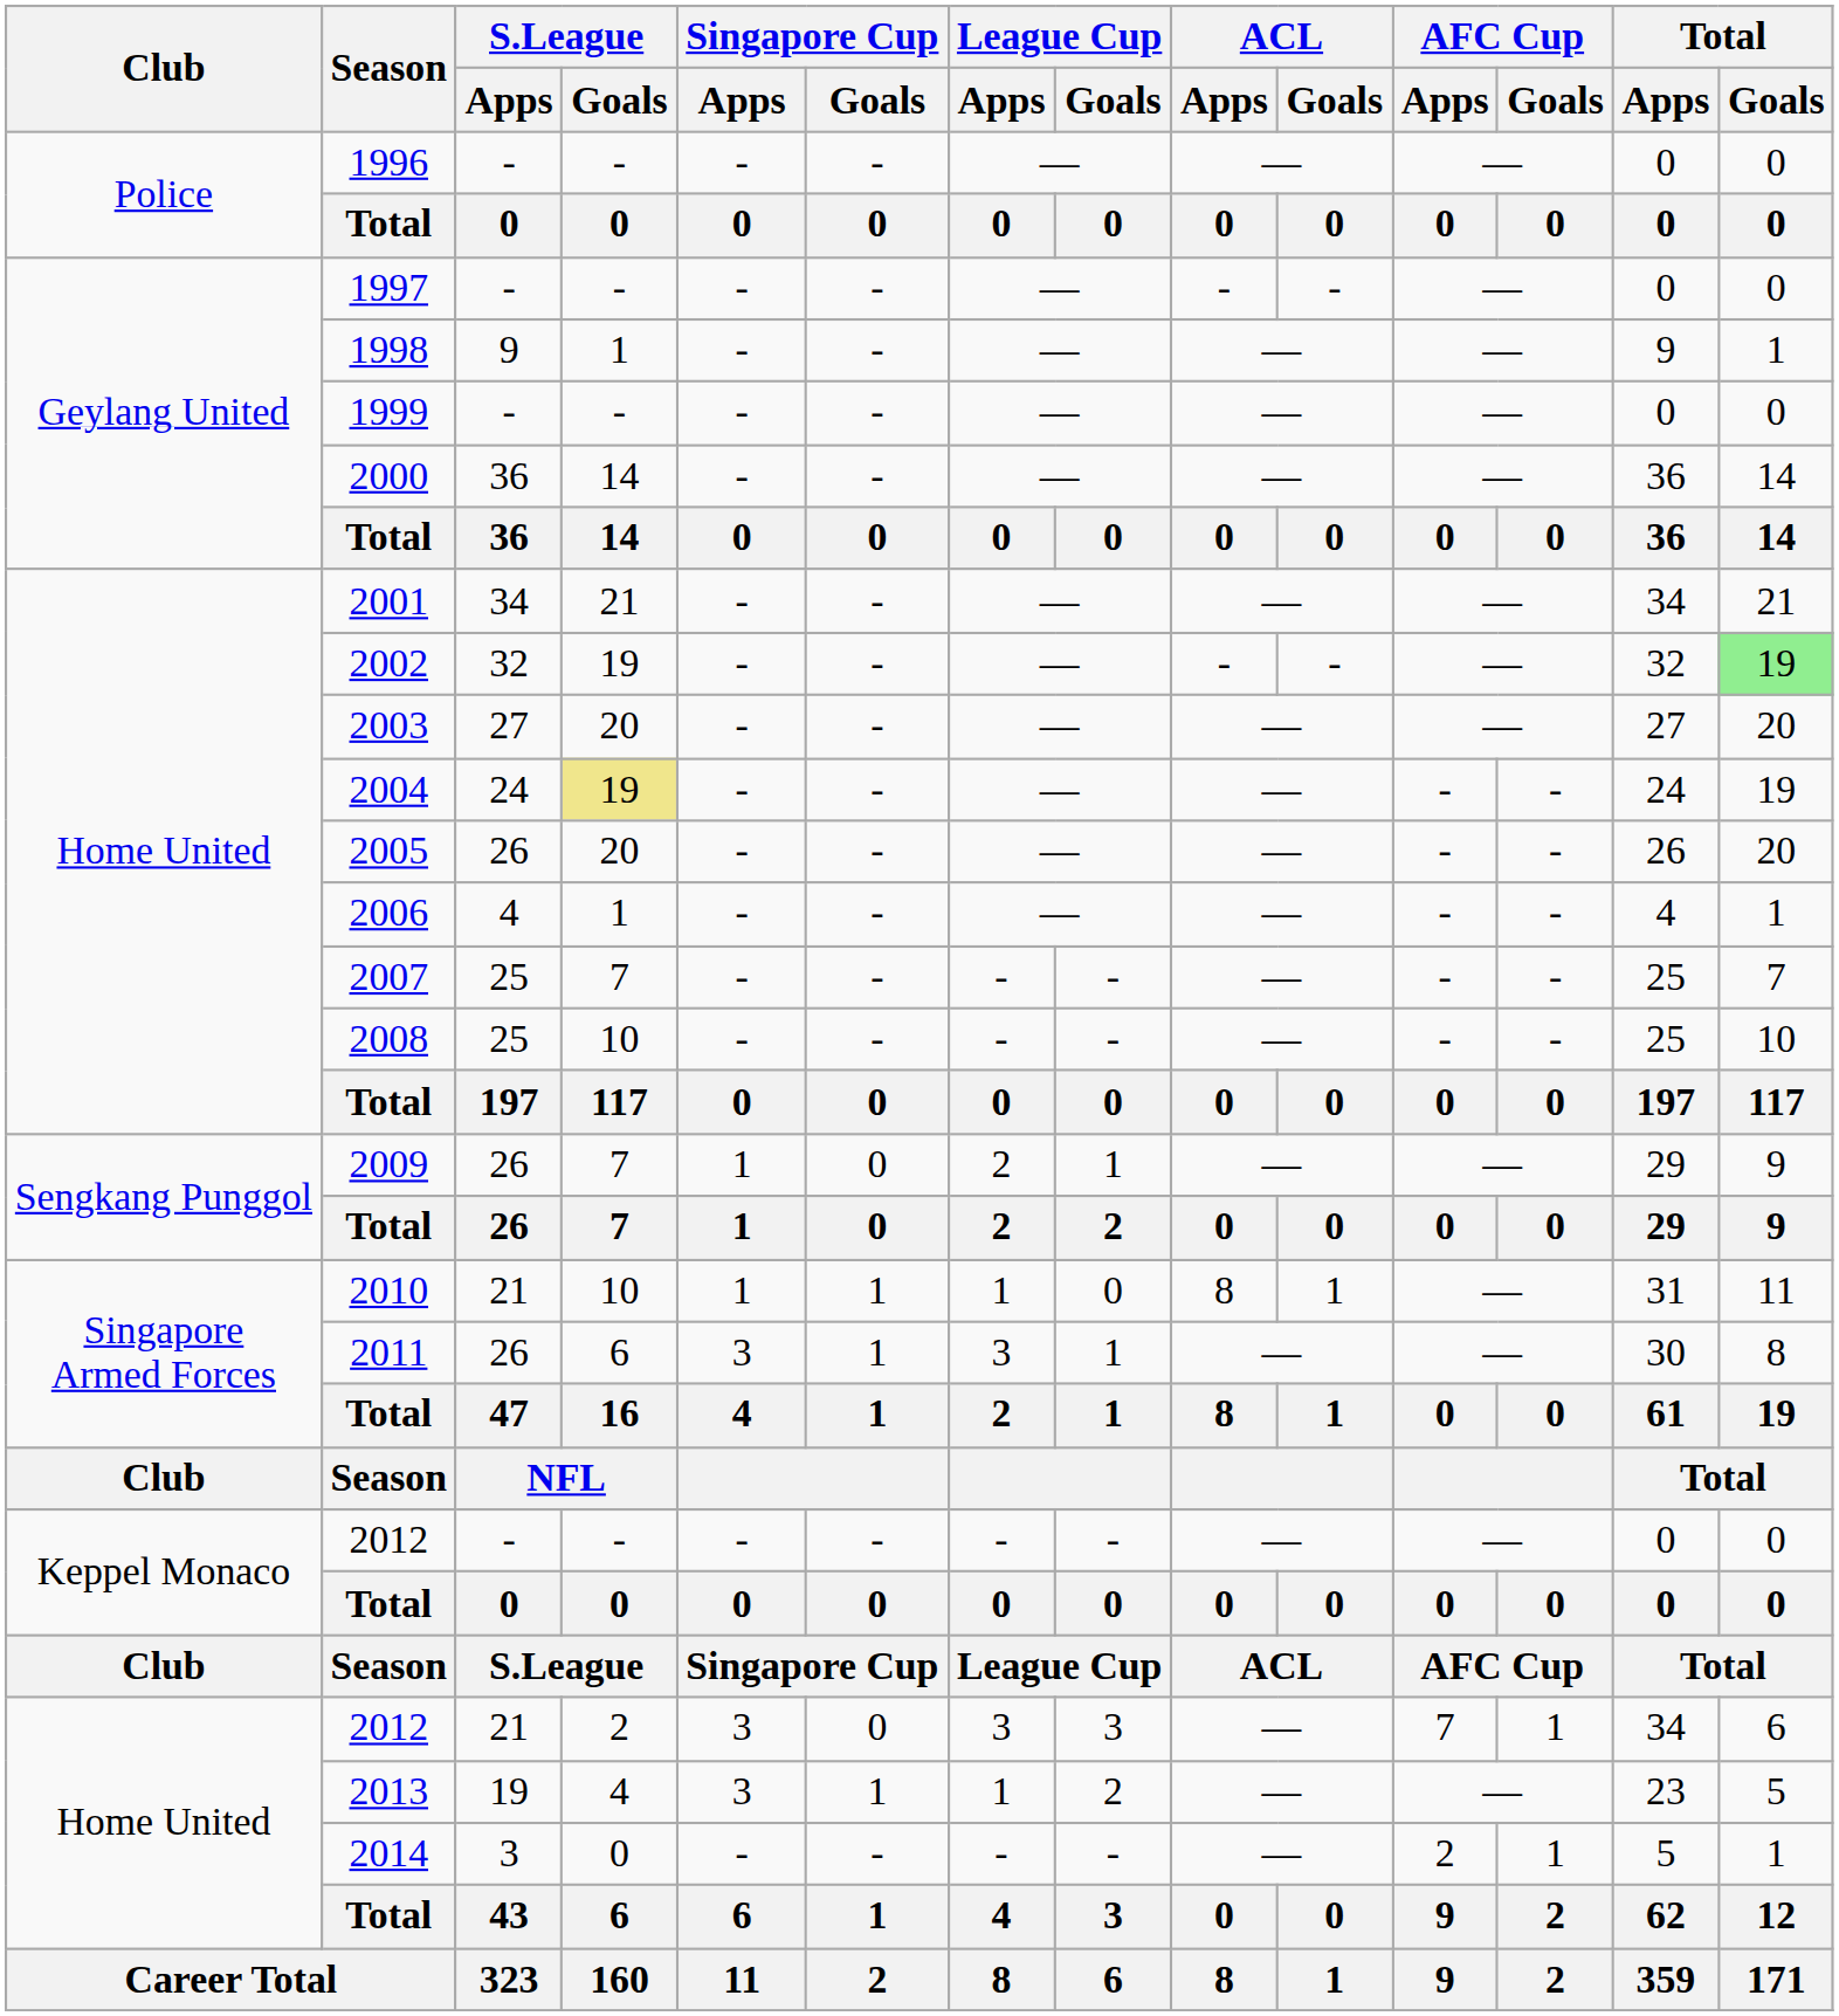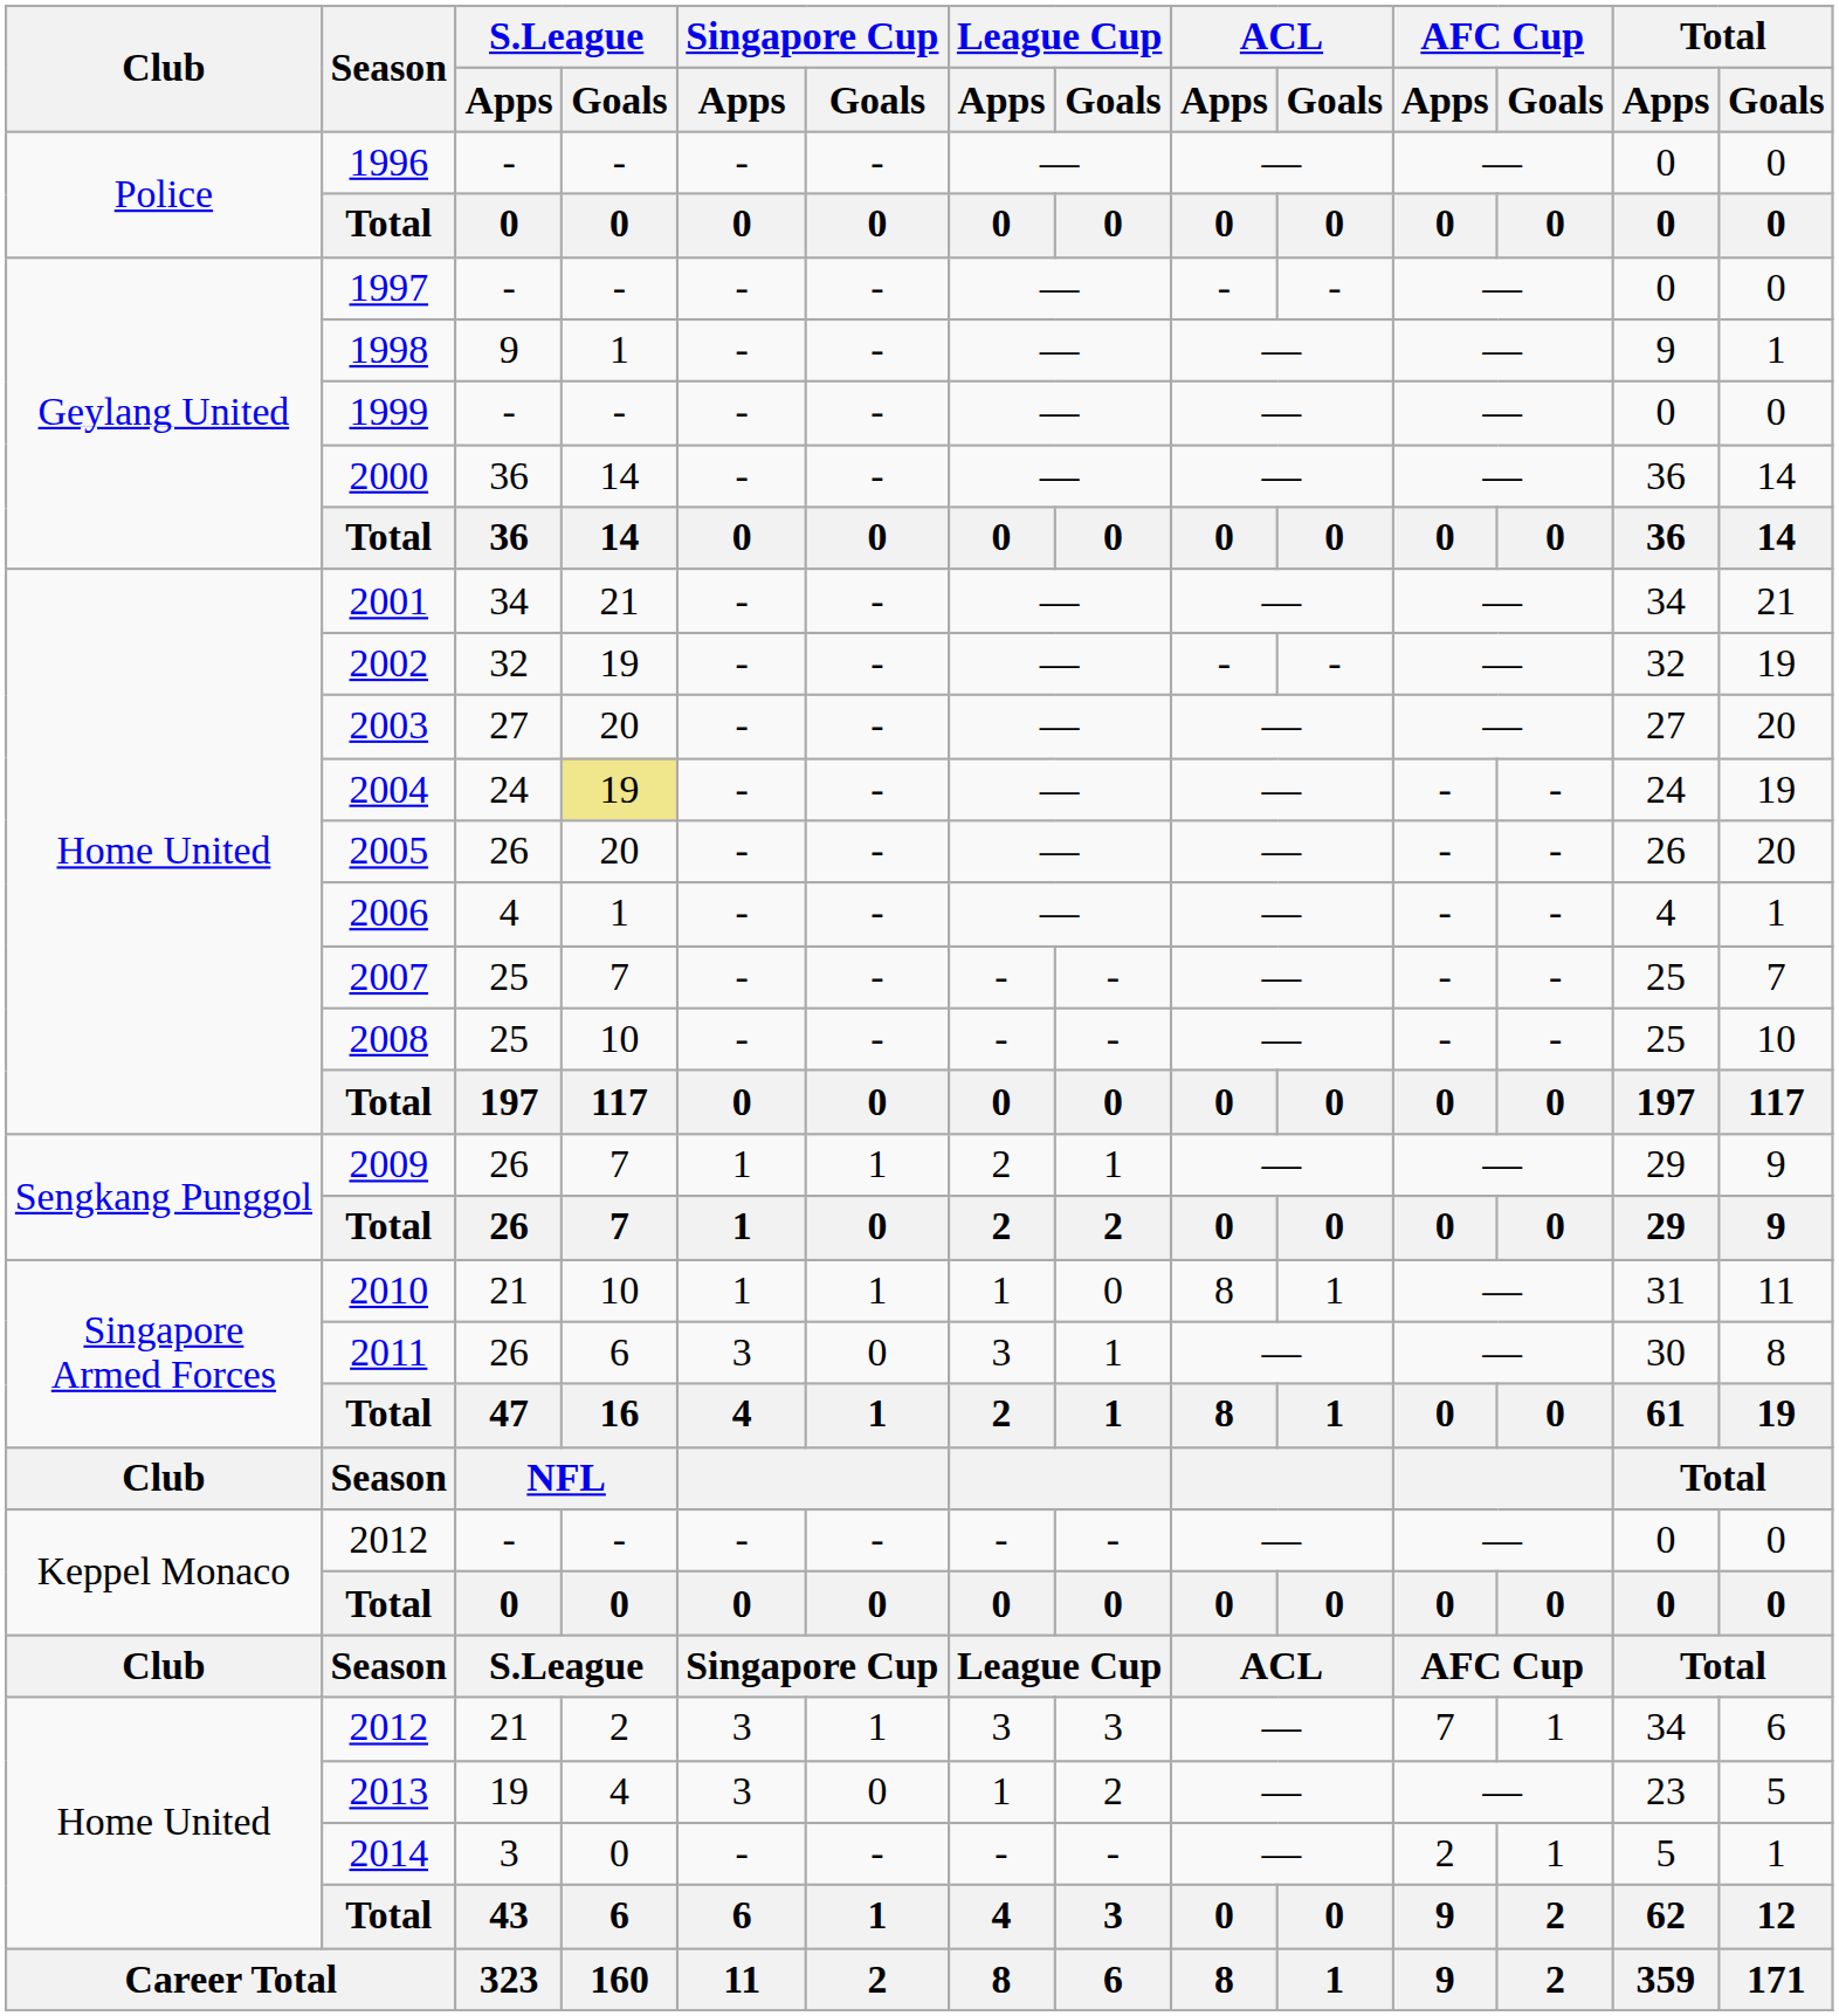2002 | Total / Goals: lightgreen background -> no background
2009 | Singapore Cup / Goals: 0 -> 1
2011 | Singapore Cup / Goals: 1 -> 0
2012 / 21 | Singapore Cup / Goals: 0 -> 1
2013 | Singapore Cup / Goals: 1 -> 0
